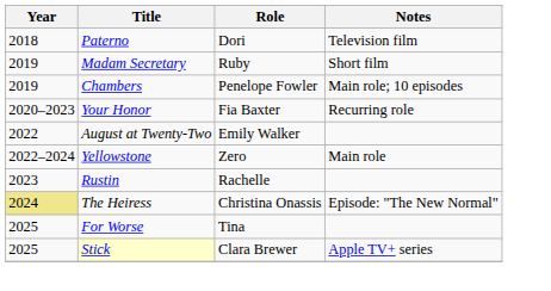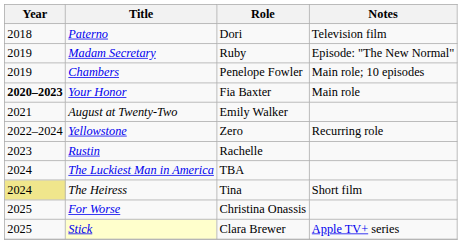Madam Secretary | Notes: Short film -> Episode: "The New Normal"
Your Honor | Year: normal -> bold
Your Honor | Notes: Recurring role -> Main role
August at Twenty-Two | Year: 2022 -> 2021
Yellowstone | Notes: Main role -> Recurring role
+ row: 2024 | The Luckiest Man in America | TBA
The Heiress | Role: Christina Onassis -> Tina
The Heiress | Notes: Episode: "The New Normal" -> Short film
For Worse | Role: Tina -> Christina Onassis
